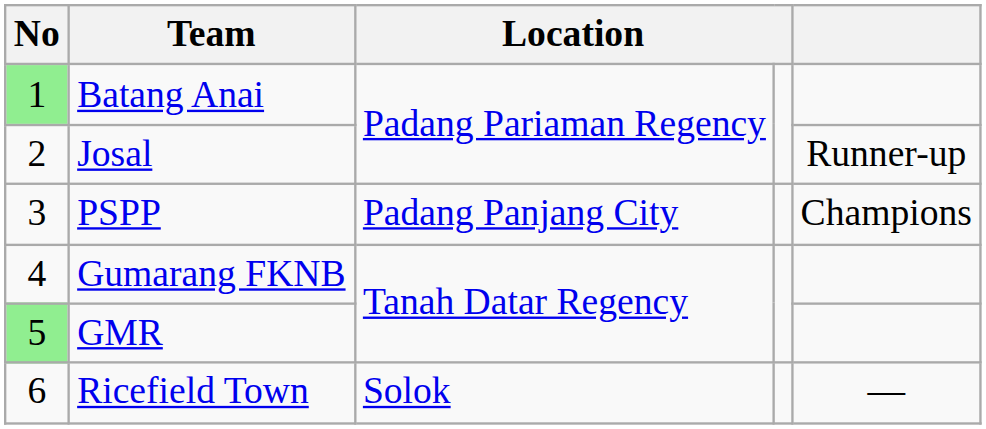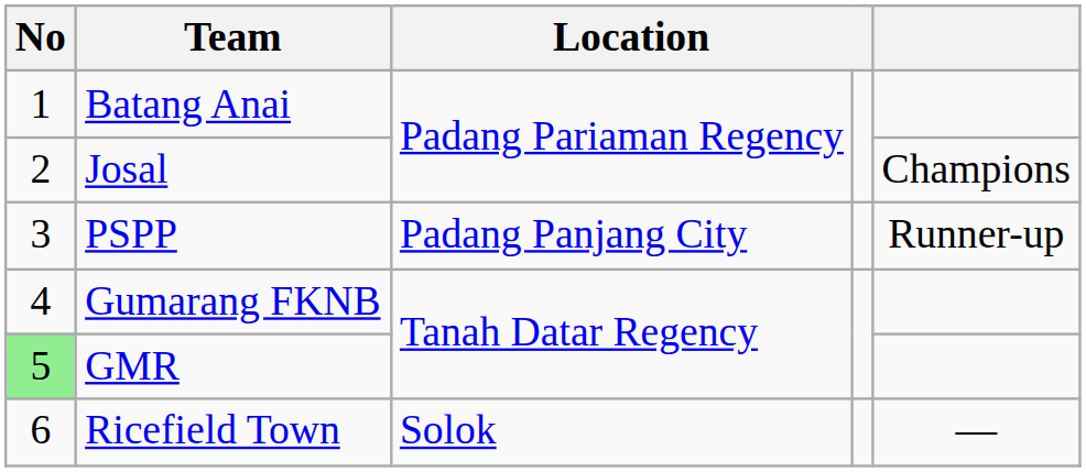Batang Anai | No: lightgreen background -> no background
Josal | column 5: Runner-up -> Champions
PSPP | column 5: Champions -> Runner-up
